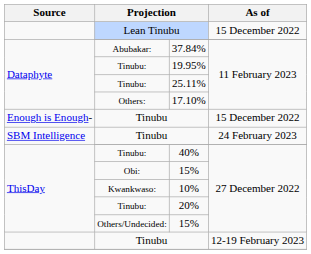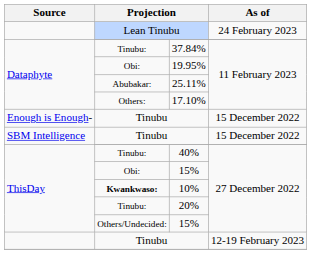Lean Tinubu | As of: 15 December 2022 -> 24 February 2023
37.84% | column 2: Abubakar: -> Tinubu:
19.95% | column 2: Tinubu: -> Obi:
25.11% | column 2: Tinubu: -> Abubakar:
SBM Intelligence / Tinubu | As of: 24 February 2023 -> 15 December 2022
10% | column 2: normal -> bold
